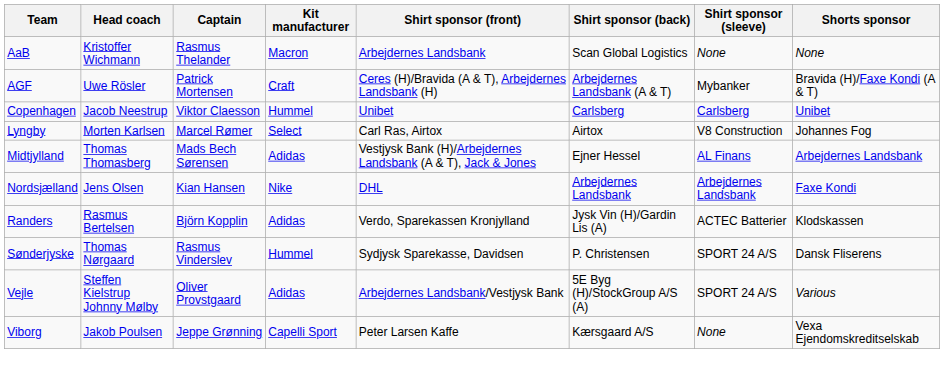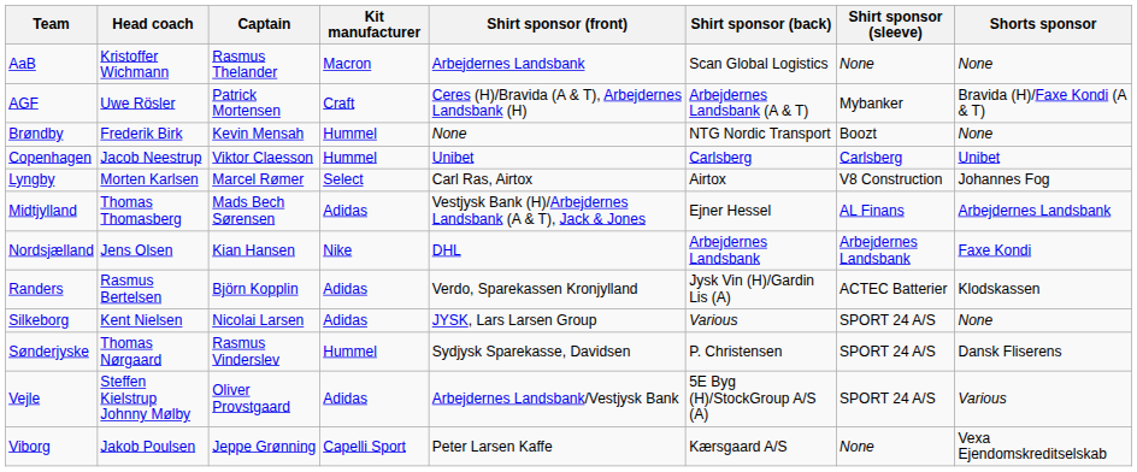+ row: Brøndby | Frederik Birk | Kevin Mensah | Hummel | None | NTG Nordic Transport | Boozt | None
+ row: Silkeborg | Kent Nielsen | Nicolai Larsen | Adidas | JYSK, Lars Larsen Group | Various | SPORT 24 A/S | None
